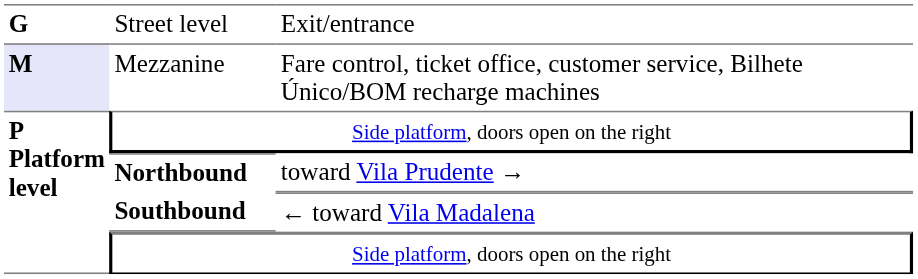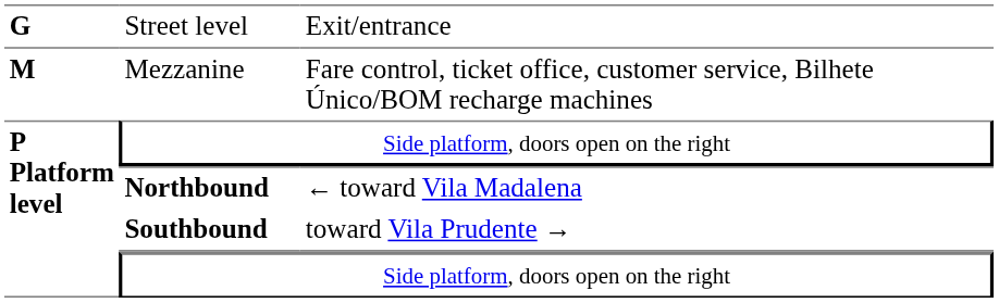Mezzanine | column 1: lavender background -> no background
Northbound | column 3: toward Vila Prudente → -> ← toward Vila Madalena
Southbound | column 3: ← toward Vila Madalena -> toward Vila Prudente →
